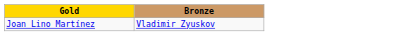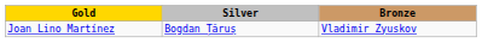+ column: Silver | Bogdan Țăruș
